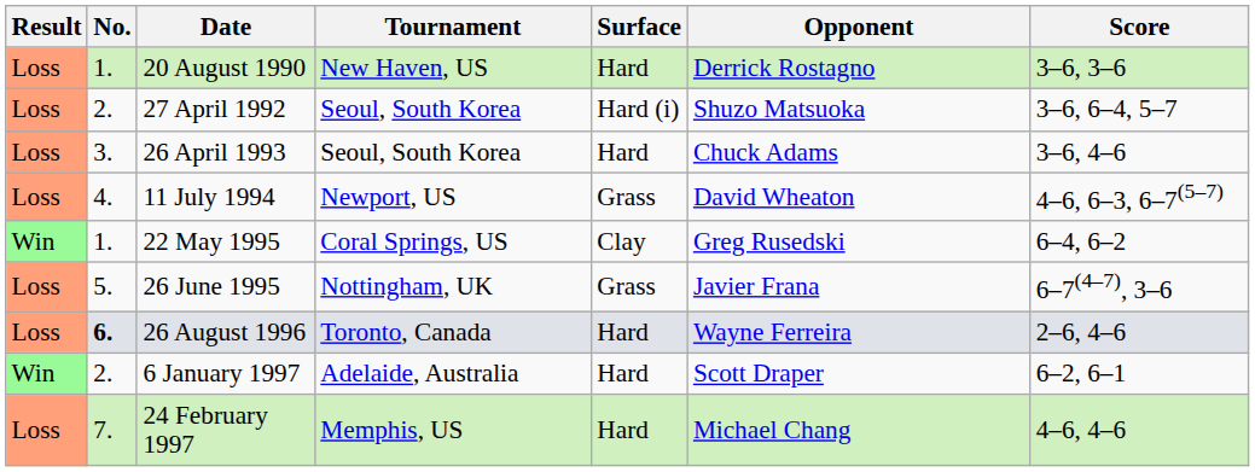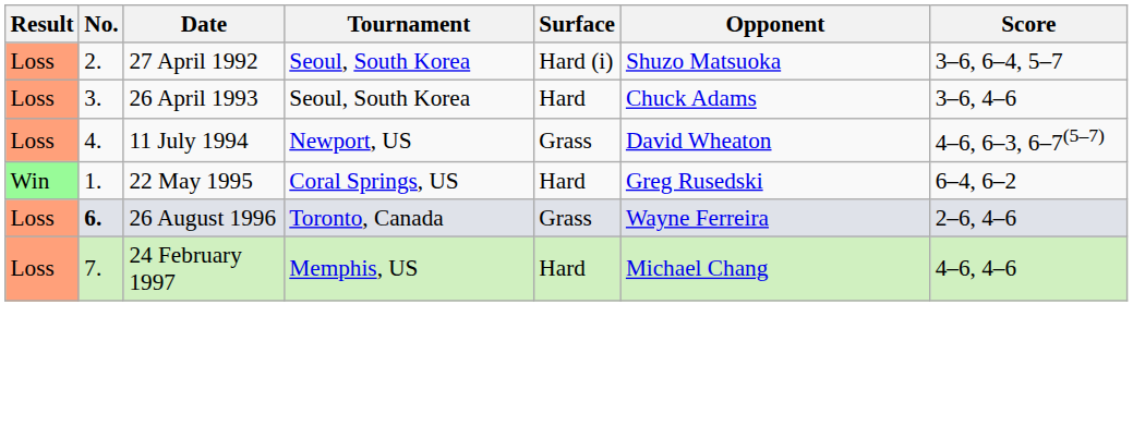- row: Loss | 1. | 20 August 1990 | New Haven, US | Hard | Derrick Rostagno | 3–6, 3–6
22 May 1995 | Surface: Clay -> Hard
- row: Loss | 5. | 26 June 1995 | Nottingham, UK | Grass | Javier Frana | 6–7(4–7), 3–6
26 August 1996 | Surface: Hard -> Grass
- row: Win | 2. | 6 January 1997 | Adelaide, Australia | Hard | Scott Draper | 6–2, 6–1
